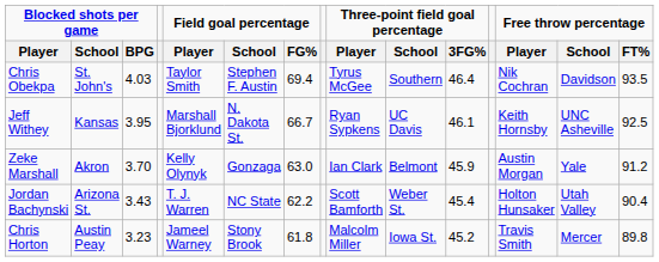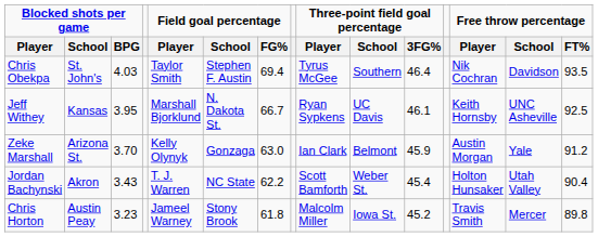Zeke Marshall | Blocked shots per game / School: Akron -> Arizona St.
Jordan Bachynski | Blocked shots per game / School: Arizona St. -> Akron
